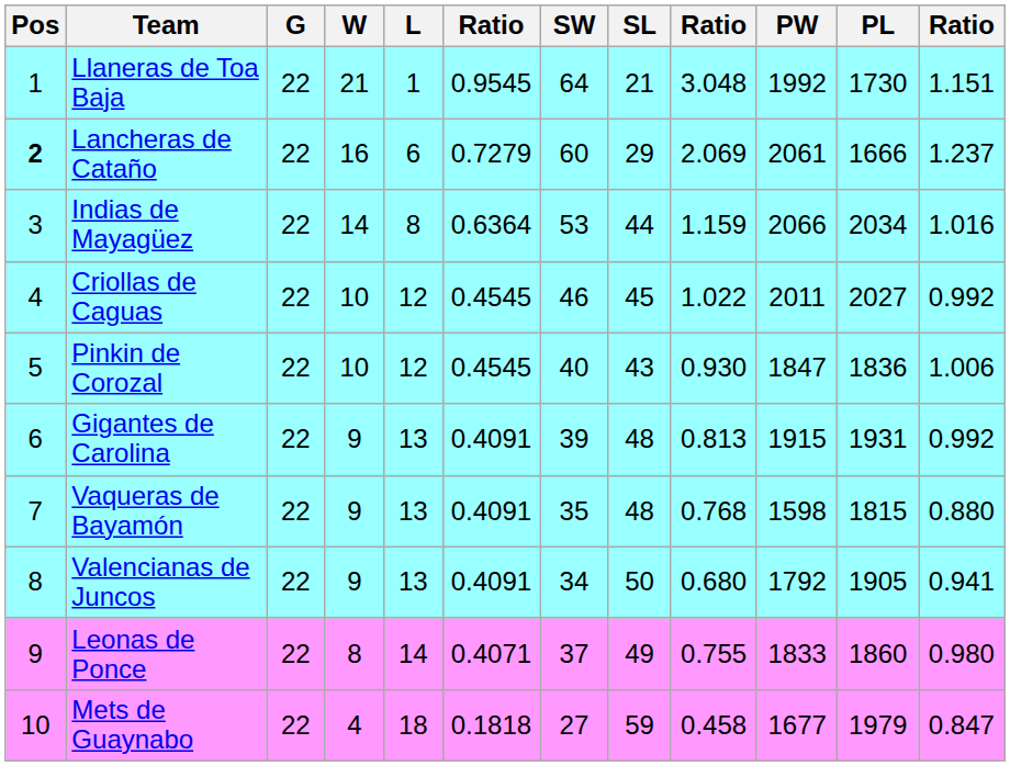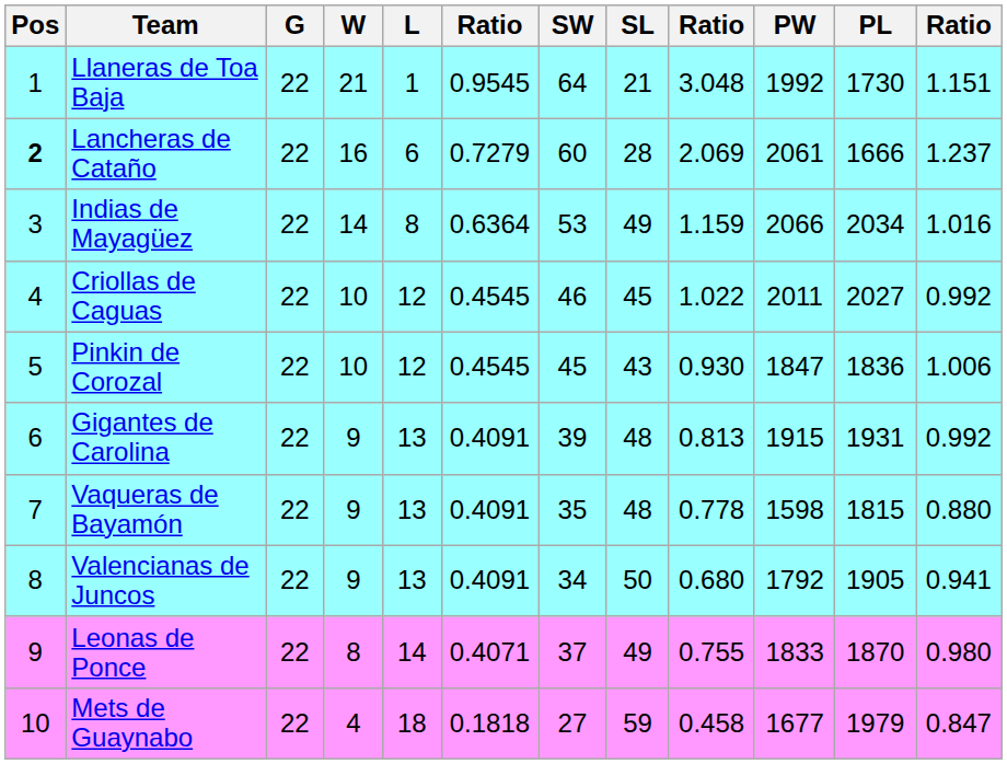Lancheras de Cataño | SL: 29 -> 28
Indias de Mayagüez | SL: 44 -> 49
Pinkin de Corozal | SW: 40 -> 45
Vaqueras de Bayamón | column 9: 0.768 -> 0.778
Leonas de Ponce | PL: 1860 -> 1870
